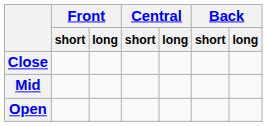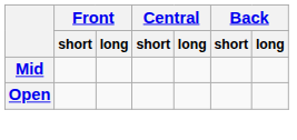- row: Close
